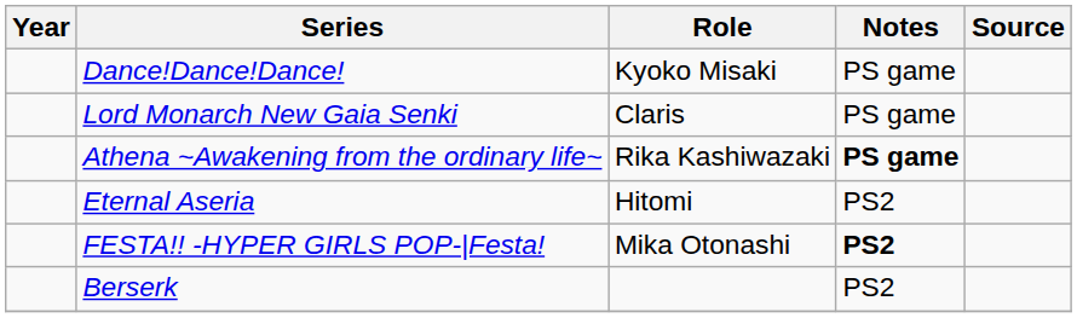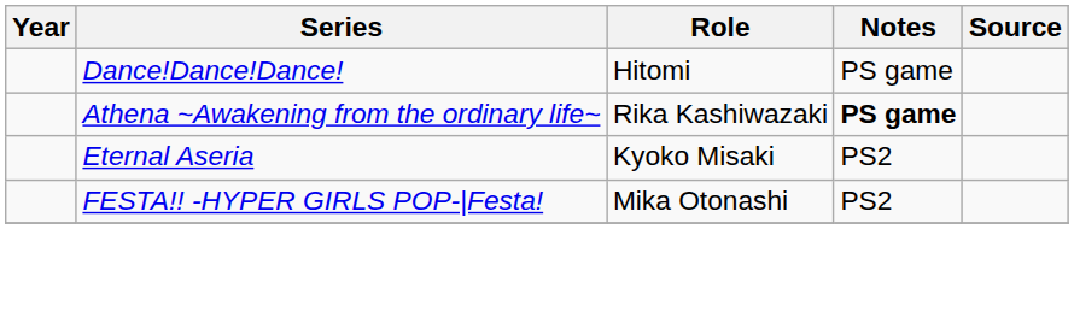Dance!Dance!Dance! | Role: Kyoko Misaki -> Hitomi
- row: Lord Monarch New Gaia Senki | Claris | PS game
Eternal Aseria | Role: Hitomi -> Kyoko Misaki
FESTA!! -HYPER GIRLS POP-|Festa! | Notes: bold -> normal
- row: Berserk | PS2
